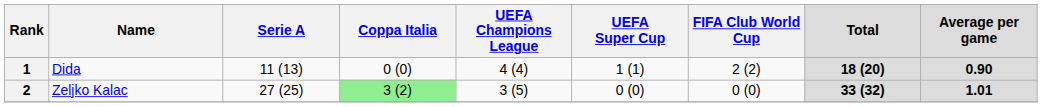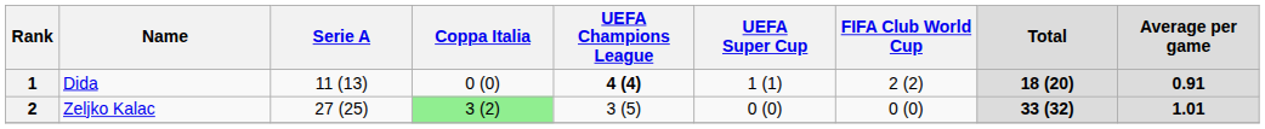1 | UEFA Champions League: normal -> bold
1 | Average per game: 0.90 -> 0.91
